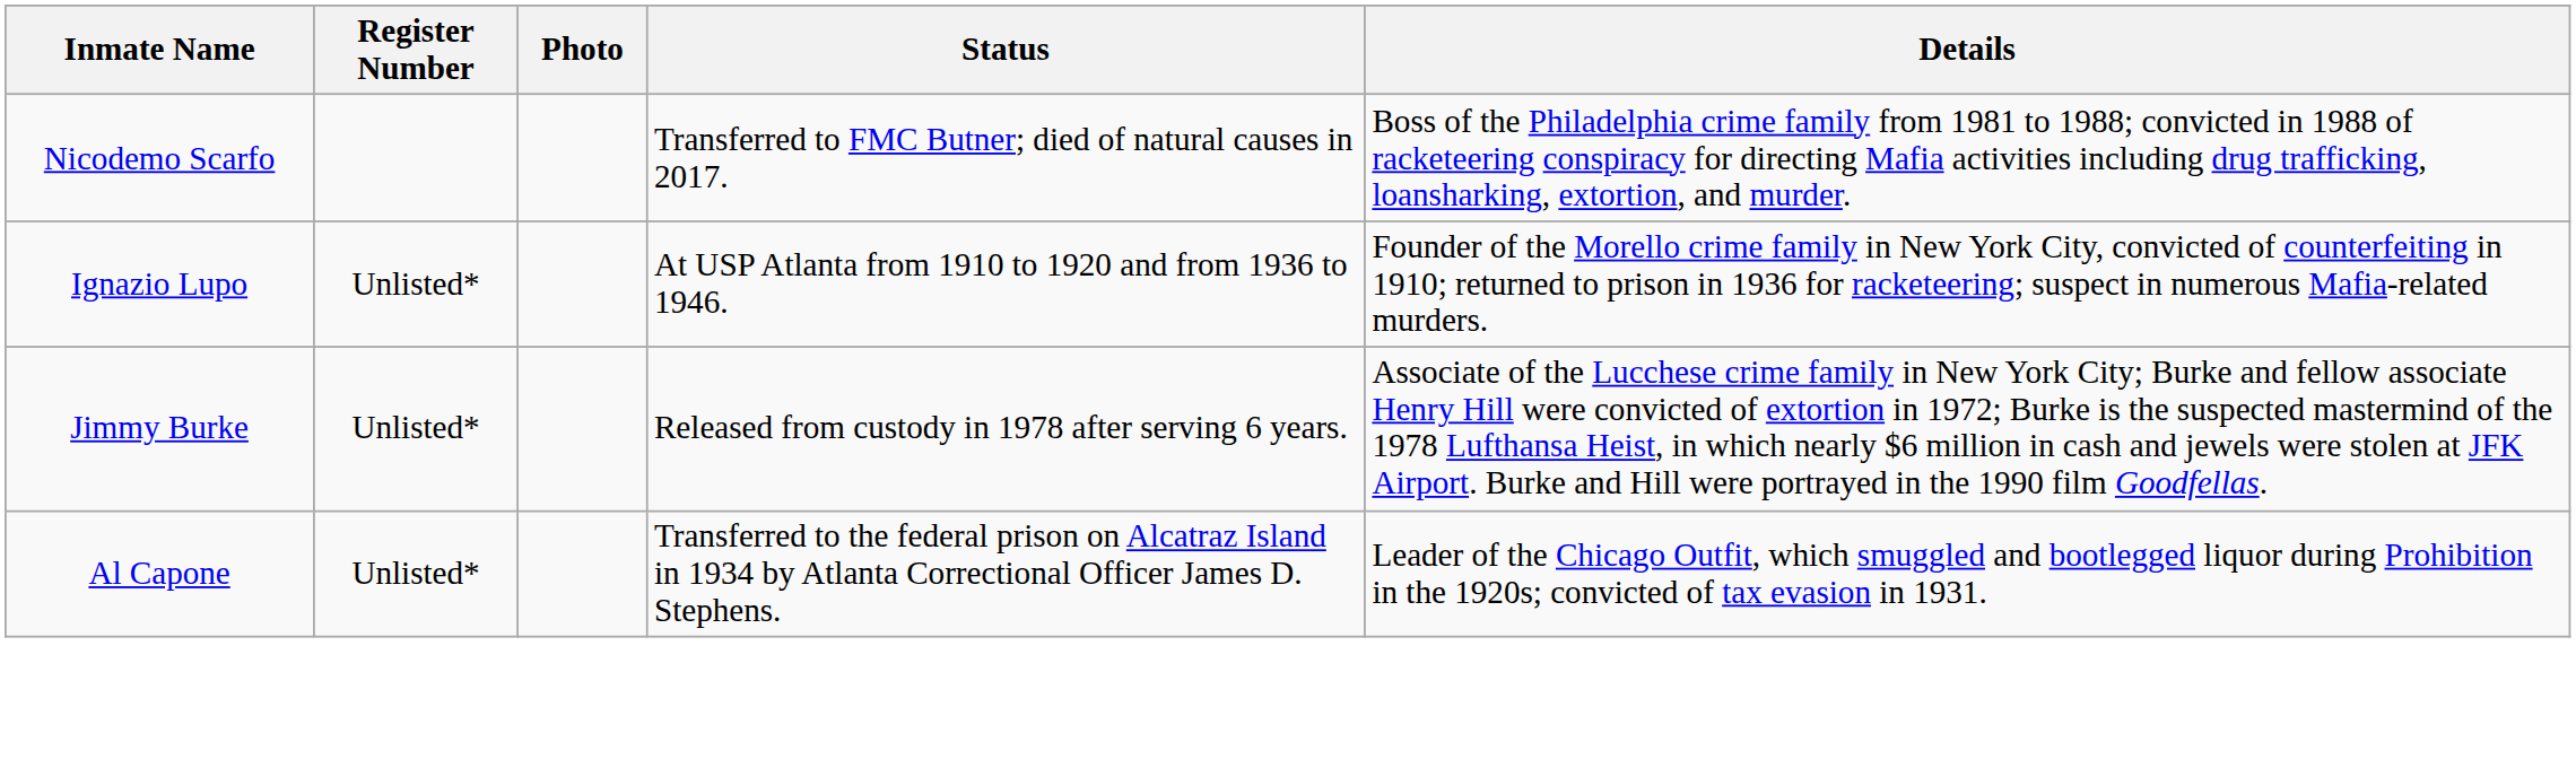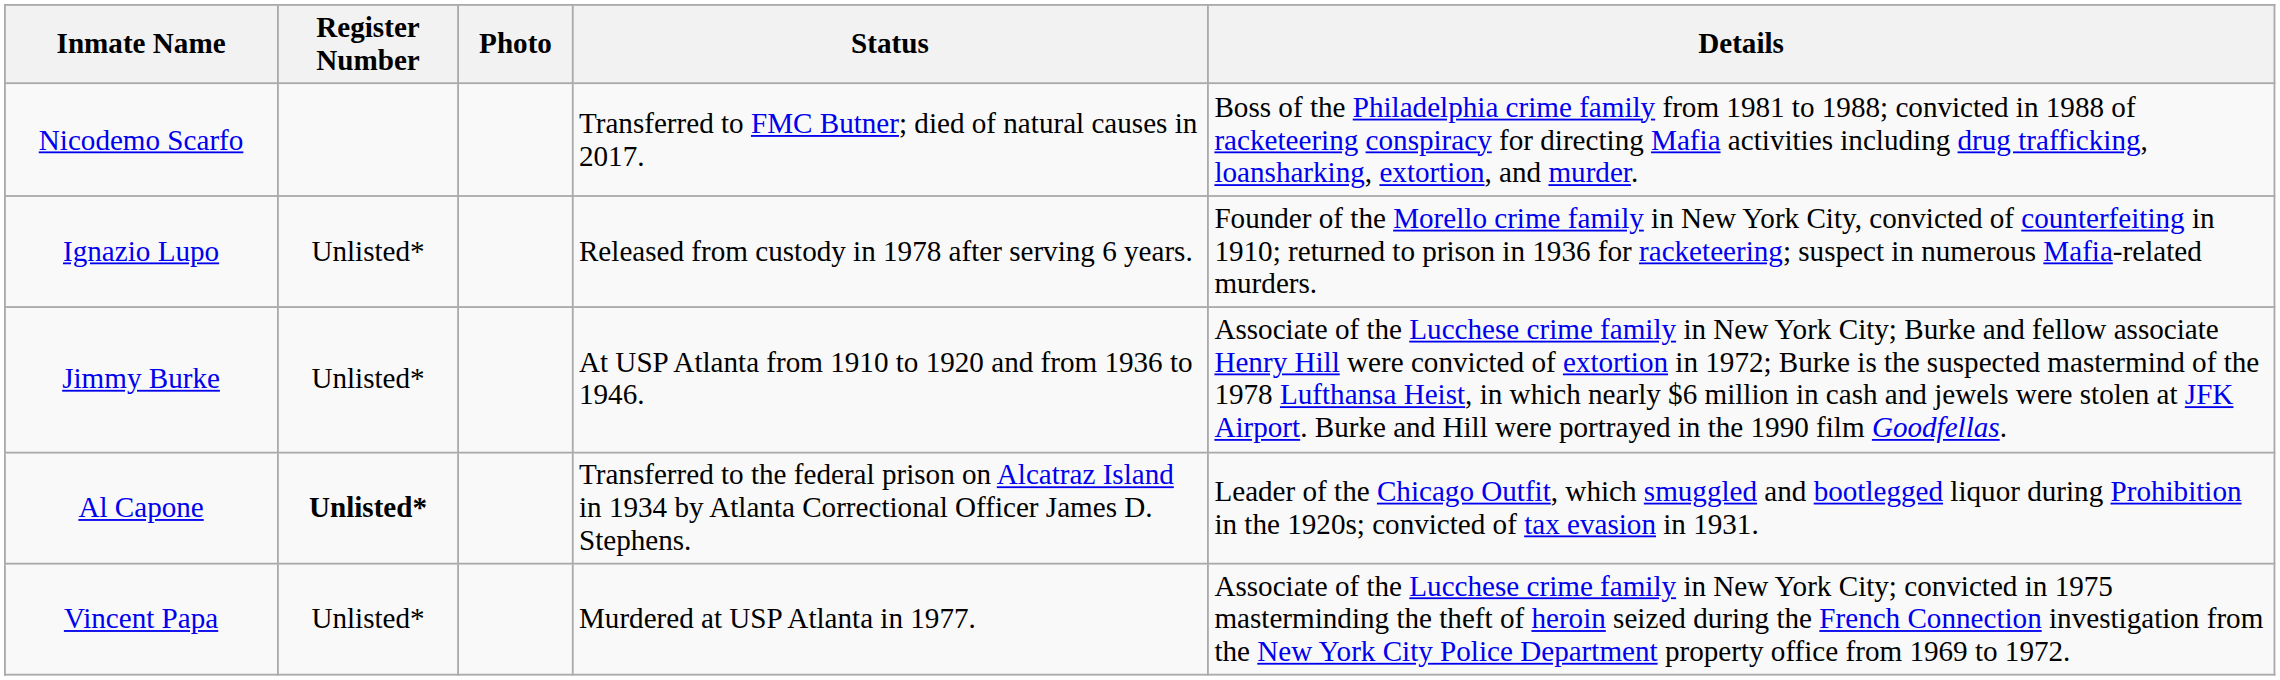Ignazio Lupo | Status: At USP Atlanta from 1910 to 1920 and from 1936 to 1946. -> Released from custody in 1978 after serving 6 years.
Jimmy Burke | Status: Released from custody in 1978 after serving 6 years. -> At USP Atlanta from 1910 to 1920 and from 1936 to 1946.
Al Capone | Register Number: normal -> bold
+ row: Vincent Papa | Unlisted* | Murdered at USP Atlanta in 1977. | Associate of the Lucchese crime family in New York City; convicted in 1975 masterminding the theft of heroin seized during the French Connection investigation from the New York City Police Department property office from 1969 to 1972.
